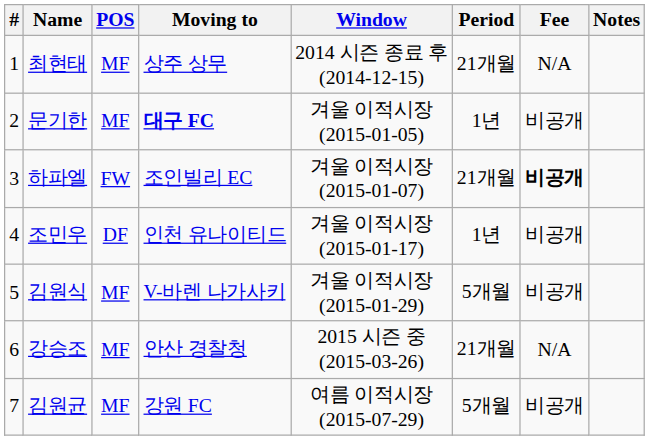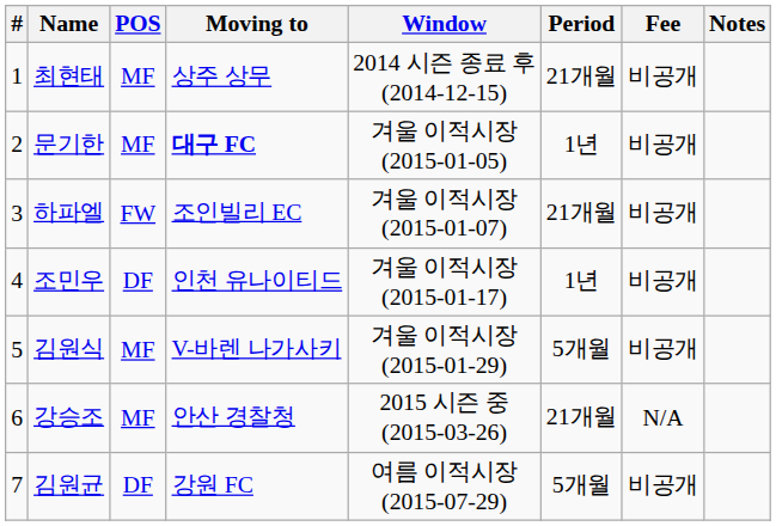최현태 | Fee: N/A -> 비공개
하파엘 | Fee: bold -> normal
김원균 | POS: MF -> DF
